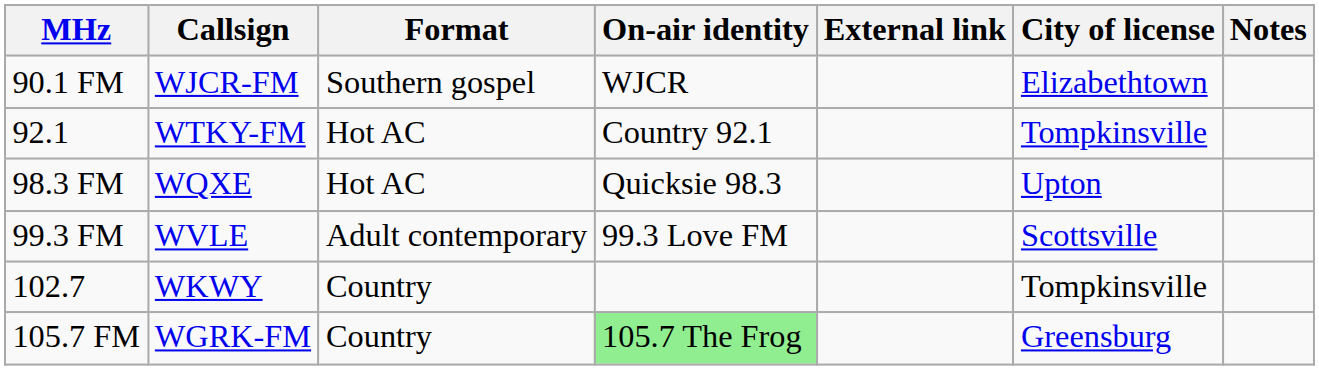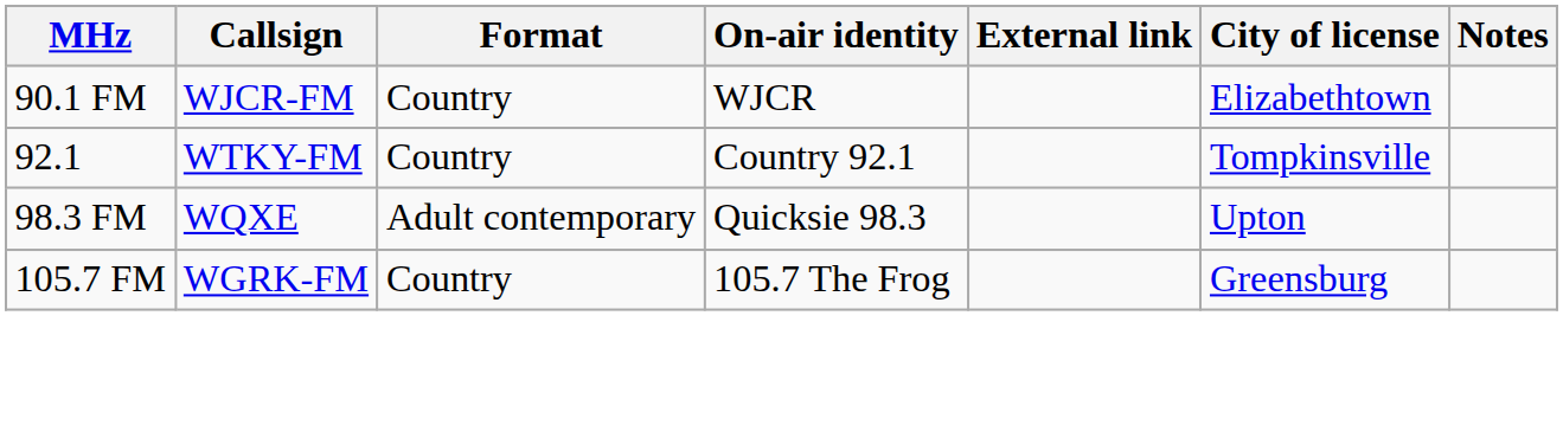90.1 FM | Format: Southern gospel -> Country
92.1 | Format: Hot AC -> Country
98.3 FM | Format: Hot AC -> Adult contemporary
- row: 99.3 FM | WVLE | Adult contemporary | 99.3 Love FM | Scottsville
- row: 102.7 | WKWY | Country | Tompkinsville
105.7 FM | On-air identity: lightgreen background -> no background
